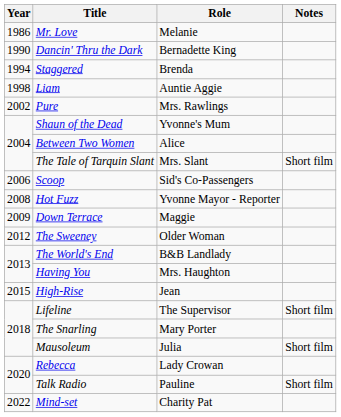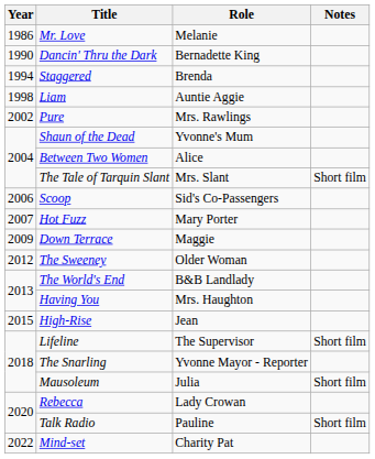Hot Fuzz | Year: 2008 -> 2007
Hot Fuzz | Role: Yvonne Mayor - Reporter -> Mary Porter
The Snarling | Role: Mary Porter -> Yvonne Mayor - Reporter
